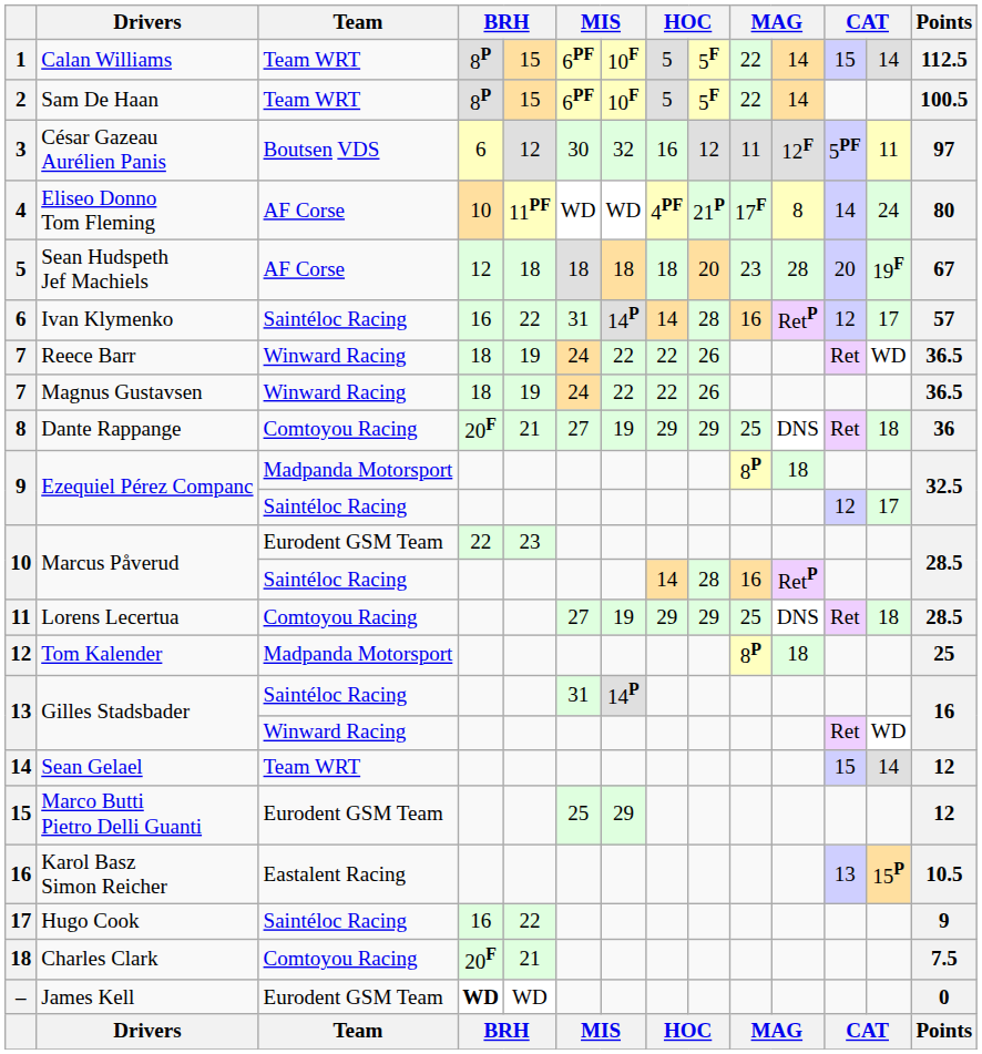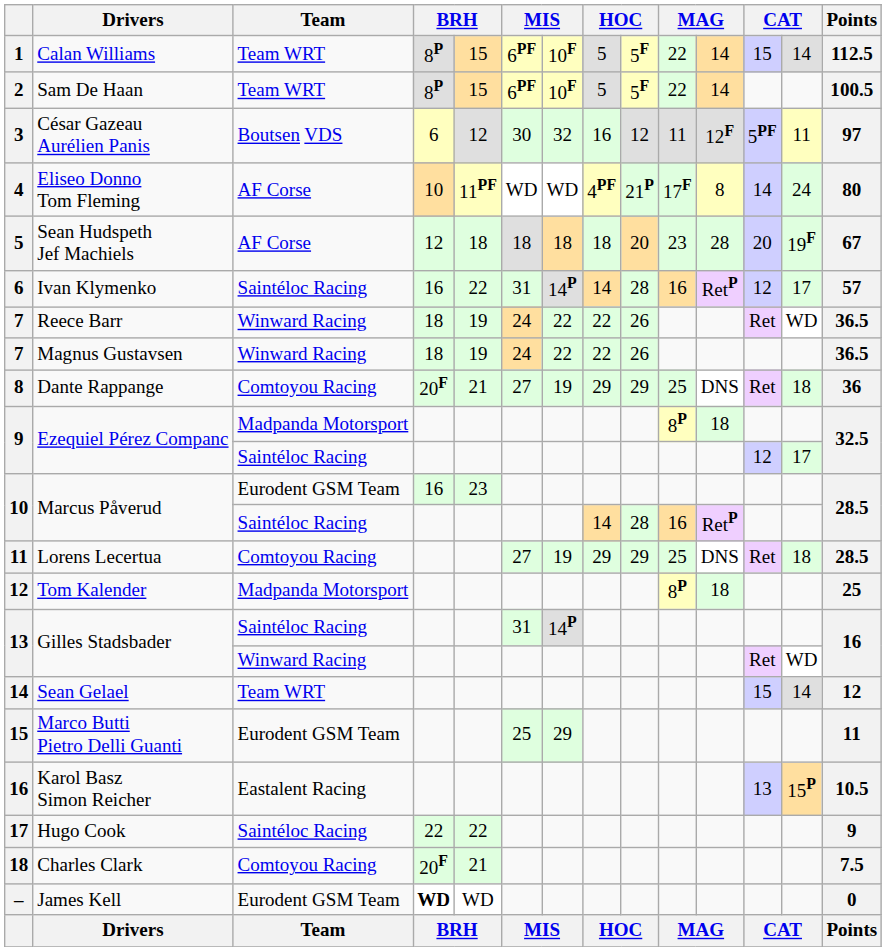Marcus Påverud / Eurodent GSM Team | column 4: 22 -> 16
Marco Butti Pietro Delli Guanti | Points: 12 -> 11
Hugo Cook | column 4: 16 -> 22
